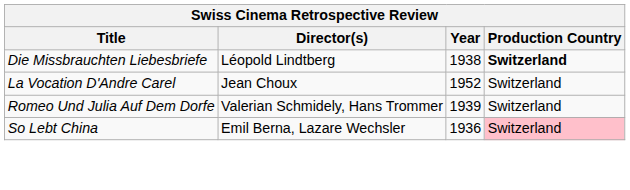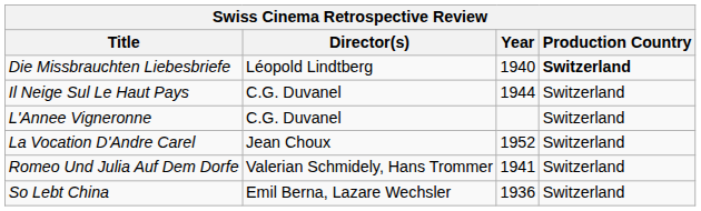Die Missbrauchten Liebesbriefe | Year: 1938 -> 1940
+ row: Il Neige Sul Le Haut Pays | C.G. Duvanel | 1944 | Switzerland
+ row: L'Annee Vigneronne | C.G. Duvanel | Switzerland
Romeo Und Julia Auf Dem Dorfe | Year: 1939 -> 1941
So Lebt China | Production Country: pink background -> no background
